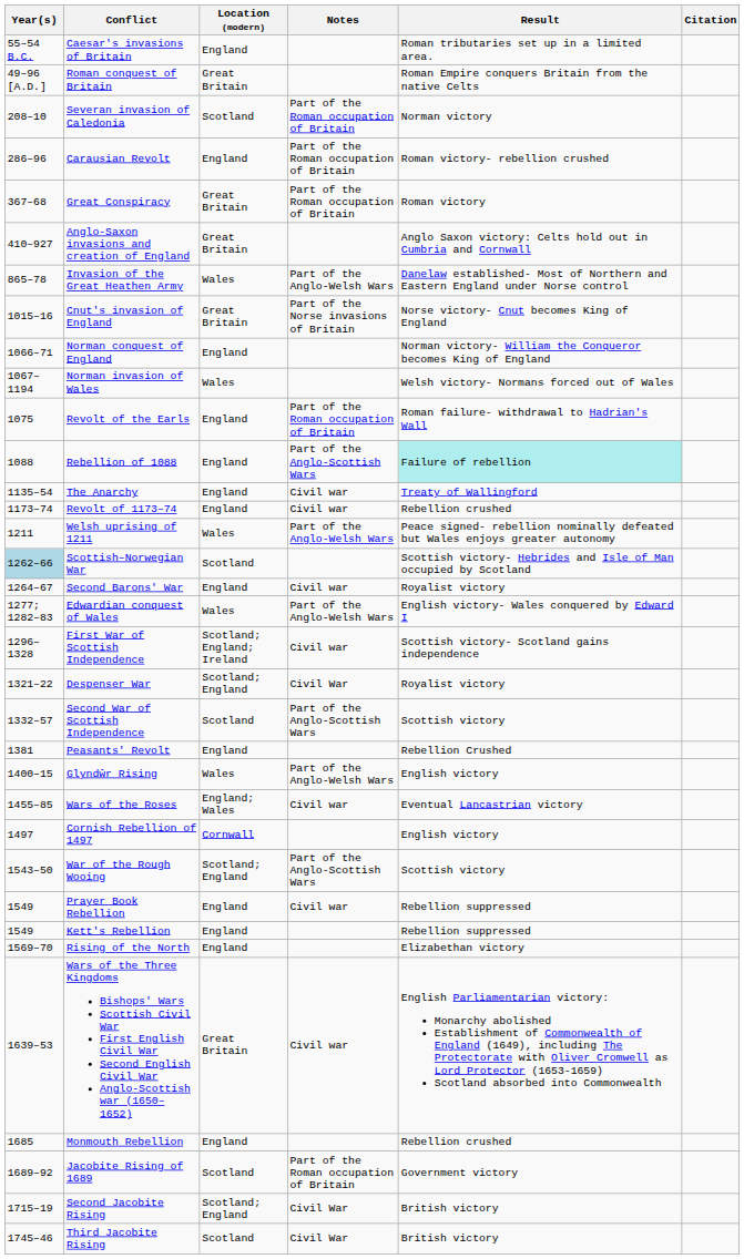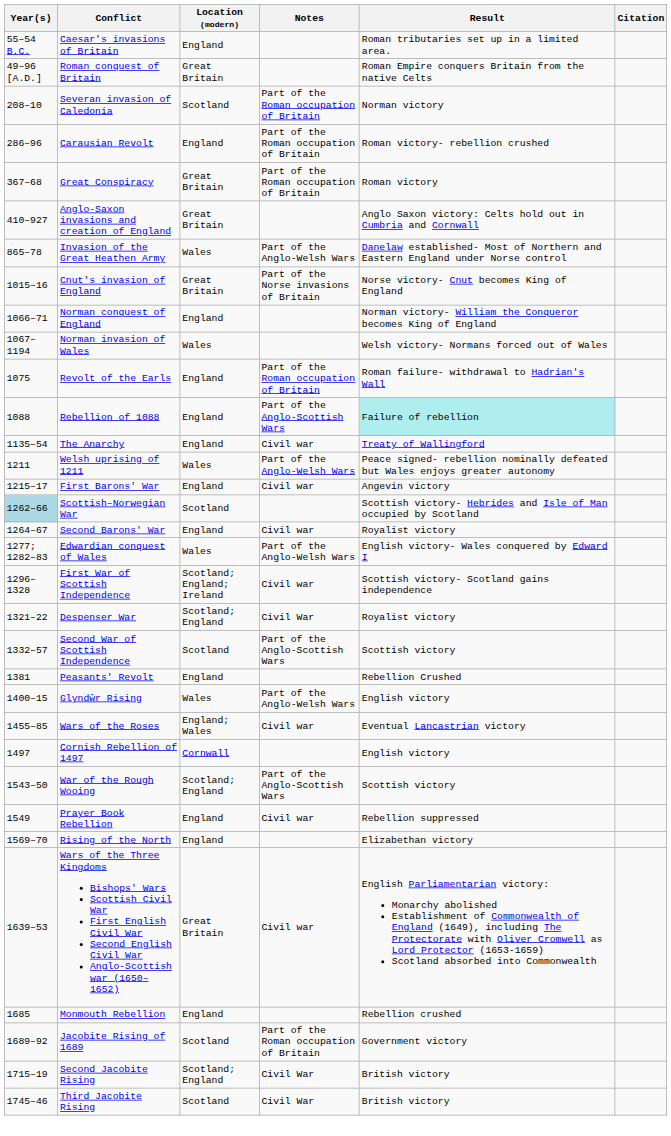- row: 1173–74 | Revolt of 1173–74 | England | Civil war | Rebellion crushed
+ row: 1215–17 | First Barons' War | England | Civil war | Angevin victory
- row: 1549 | Kett's Rebellion | England | Rebellion suppressed
